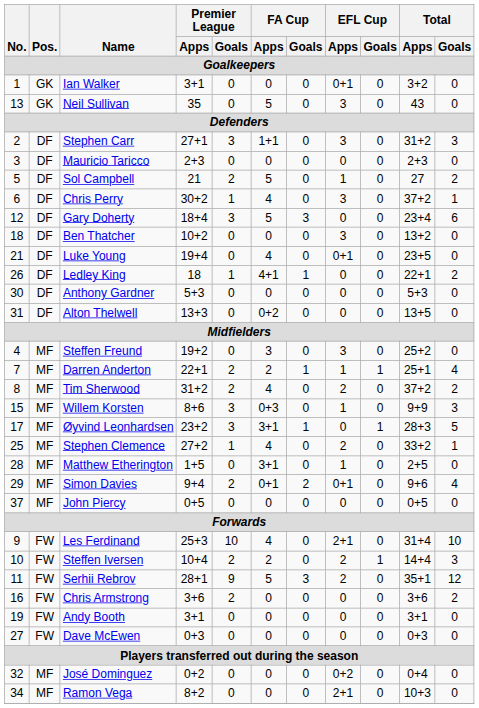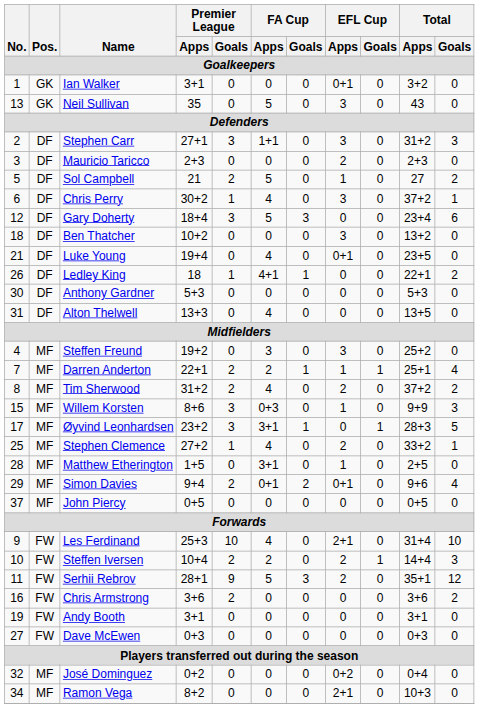Mauricio Taricco | EFL Cup / Apps / Goalkeepers: 0 -> 2
Alton Thelwell | FA Cup / Apps / Goalkeepers: 0+2 -> 4
